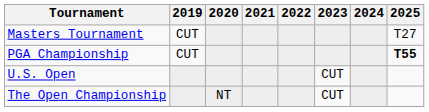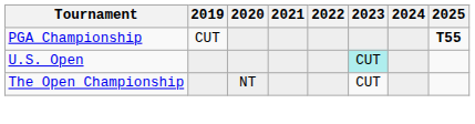- row: Masters Tournament | CUT | T27
U.S. Open | 2023: no background -> paleturquoise background
